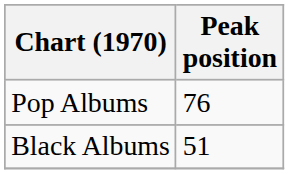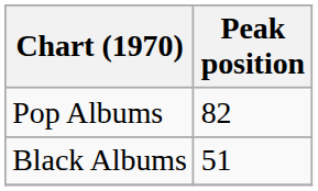Pop Albums | Peak position: 76 -> 82
